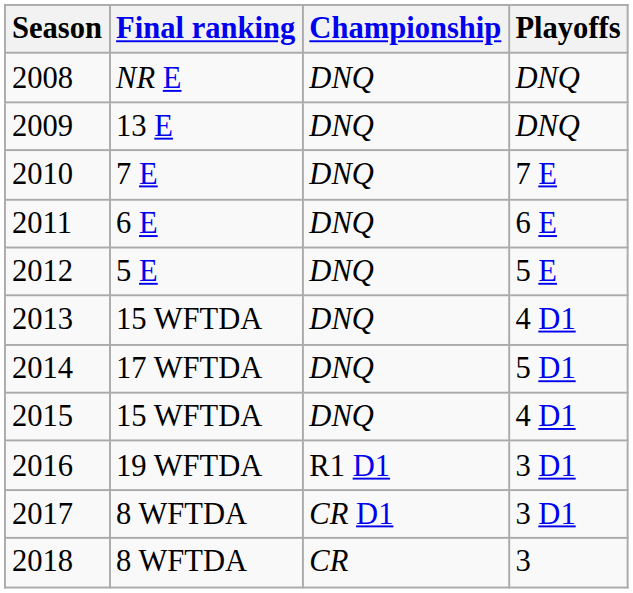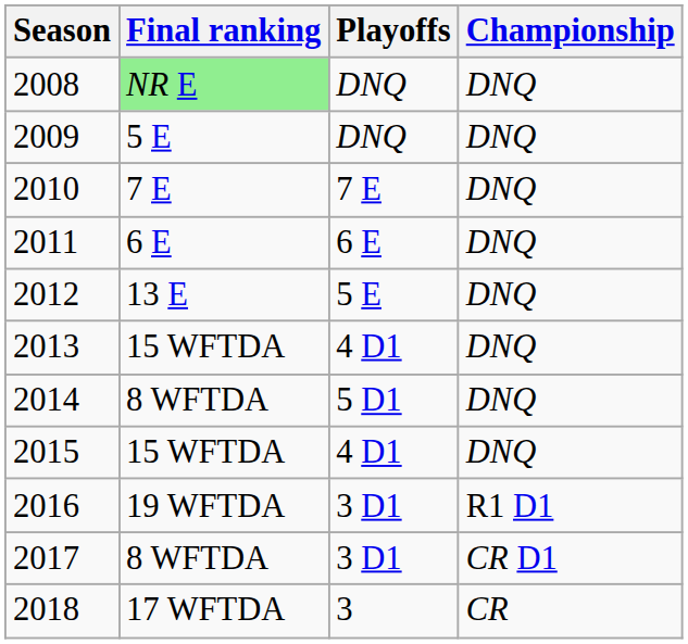columns swapped: Playoffs <-> Championship
2008 | Final ranking: no background -> lightgreen background
2009 | Final ranking: 13 E -> 5 E
2012 | Final ranking: 5 E -> 13 E
2014 | Final ranking: 17 WFTDA -> 8 WFTDA
2018 | Final ranking: 8 WFTDA -> 17 WFTDA
